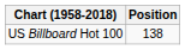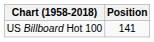US Billboard Hot 100 | Position: 138 -> 141
